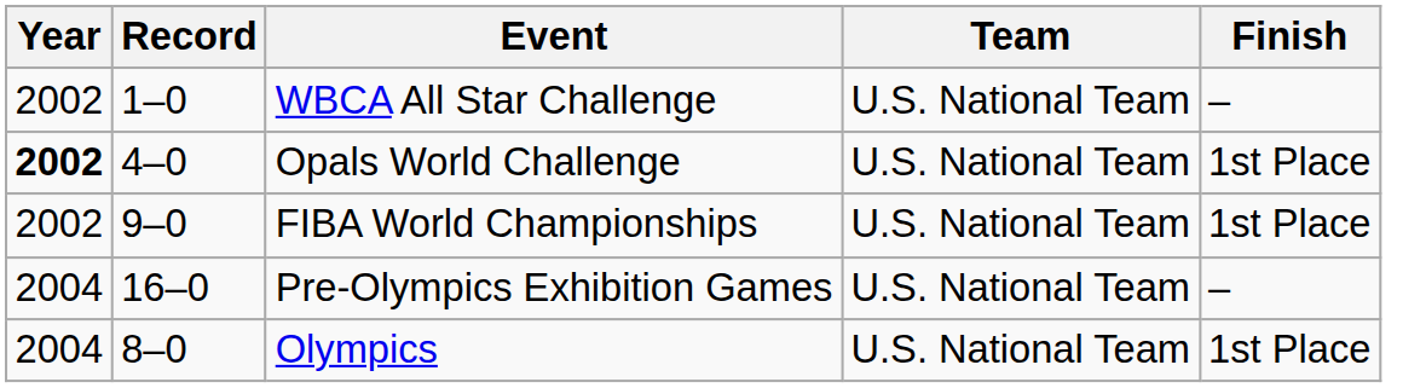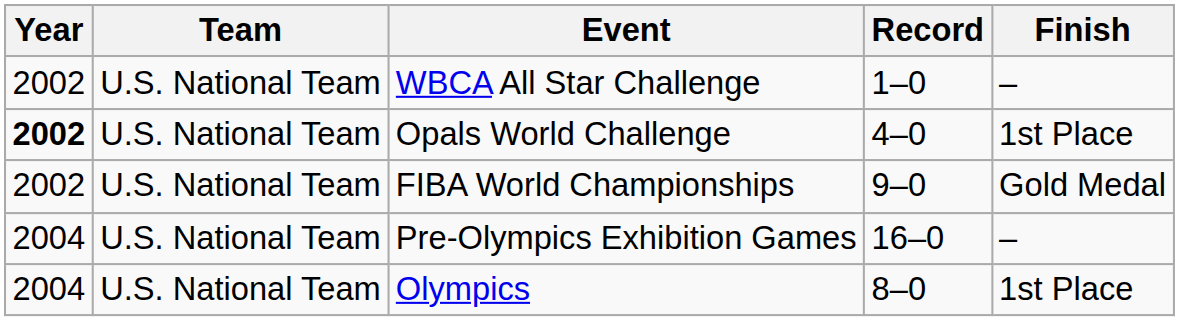columns swapped: Team <-> Record
FIBA World Championships | Finish: 1st Place -> Gold Medal
